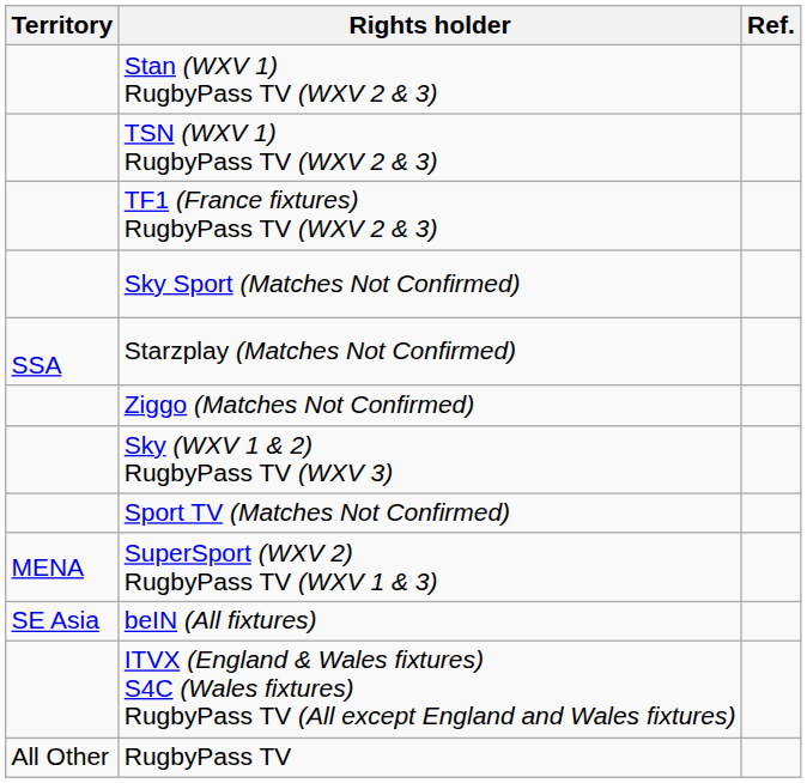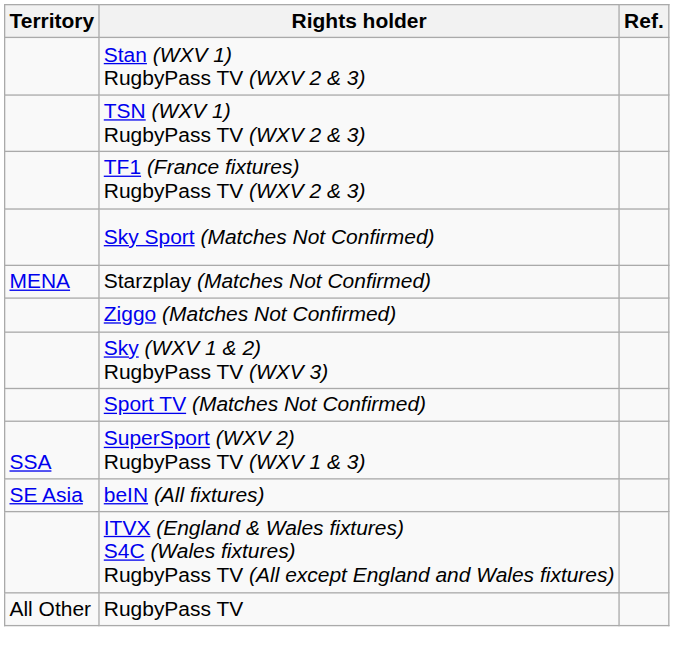Starzplay (Matches Not Confirmed) | Territory: SSA -> MENA
SuperSport (WXV 2) RugbyPass TV (WXV 1 & 3) | Territory: MENA -> SSA
